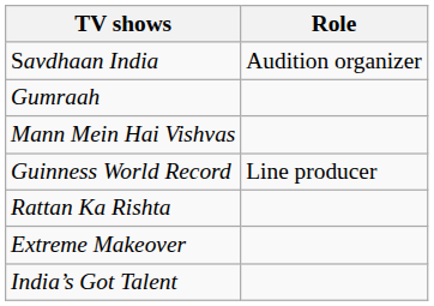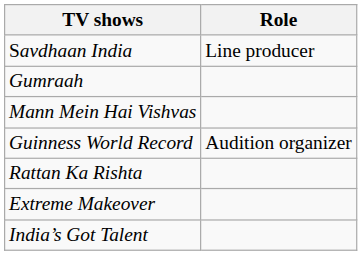Savdhaan India | Role: Audition organizer -> Line producer
Guinness World Record | Role: Line producer -> Audition organizer
